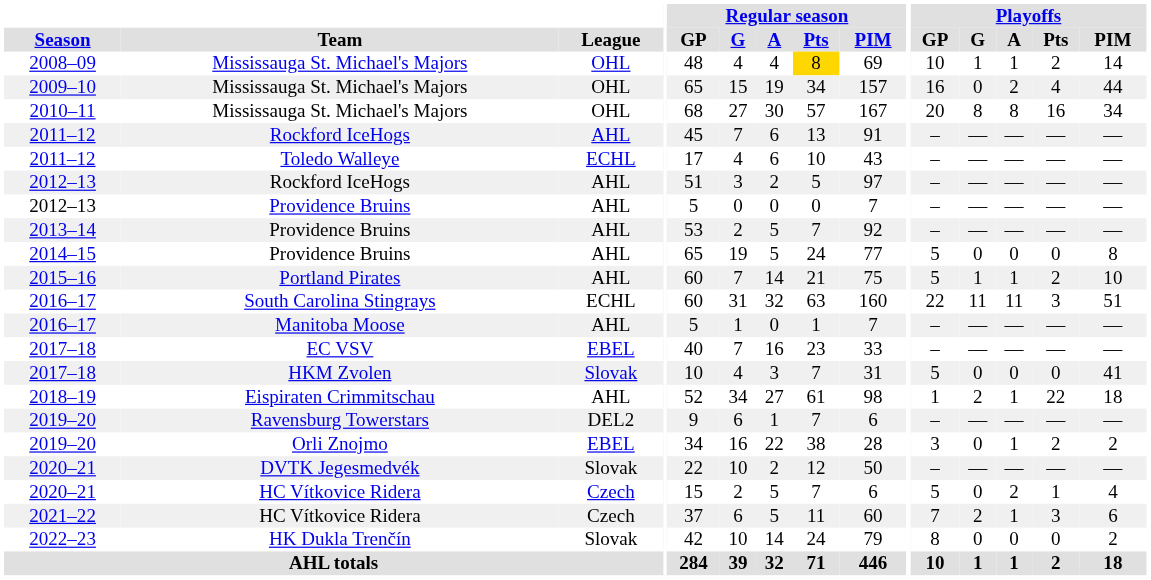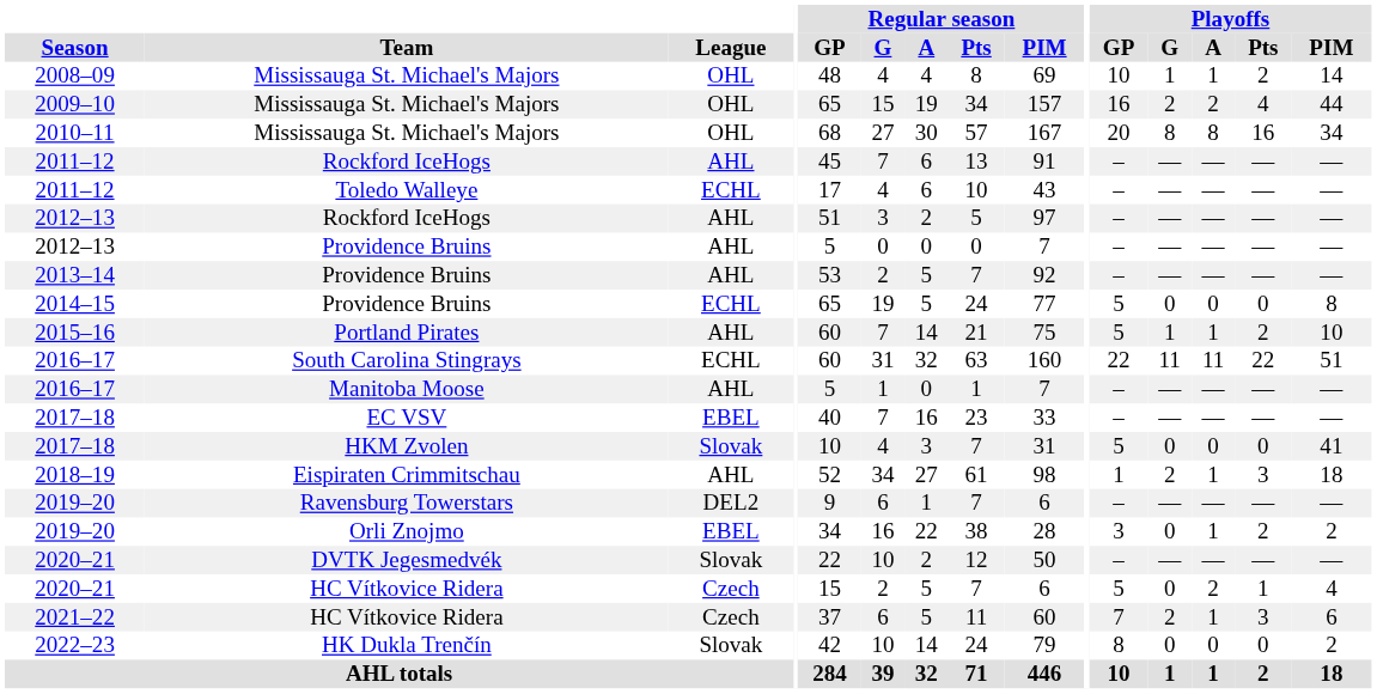2008–09 | Regular season / Pts: gold background -> no background
2009–10 | Playoffs / G: 0 -> 2
2014–15 | League: AHL -> ECHL
2016–17 / South Carolina Stingrays | Playoffs / Pts: 3 -> 22
2018–19 | Playoffs / Pts: 22 -> 3
